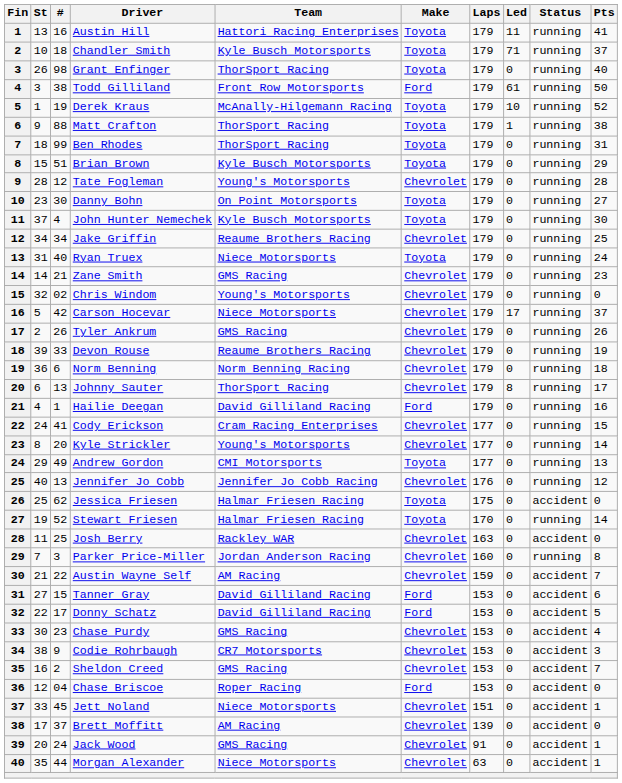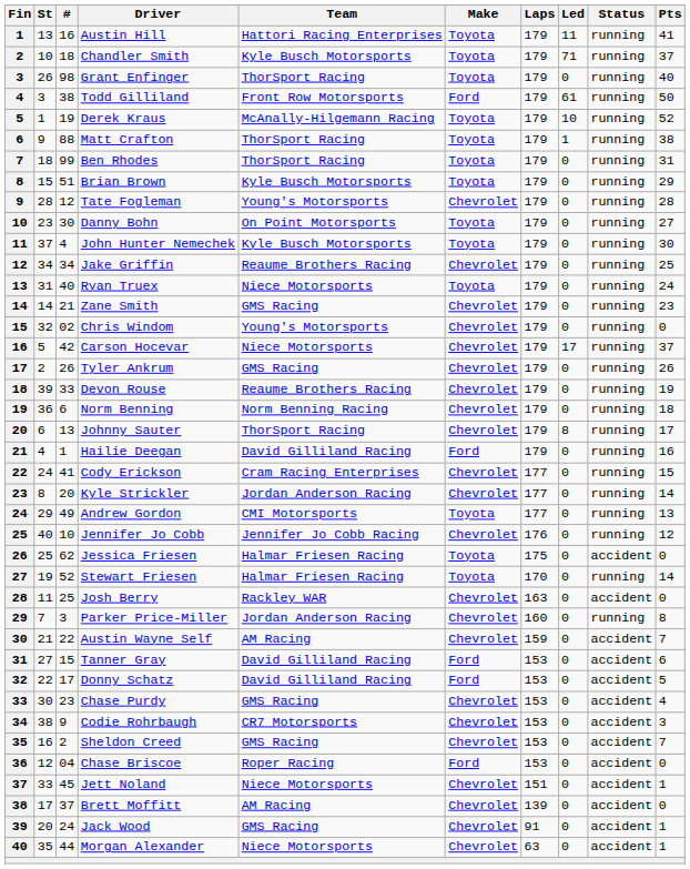Kyle Strickler | Team: Young's Motorsports -> Jordan Anderson Racing
Jennifer Jo Cobb | #: 13 -> 10
